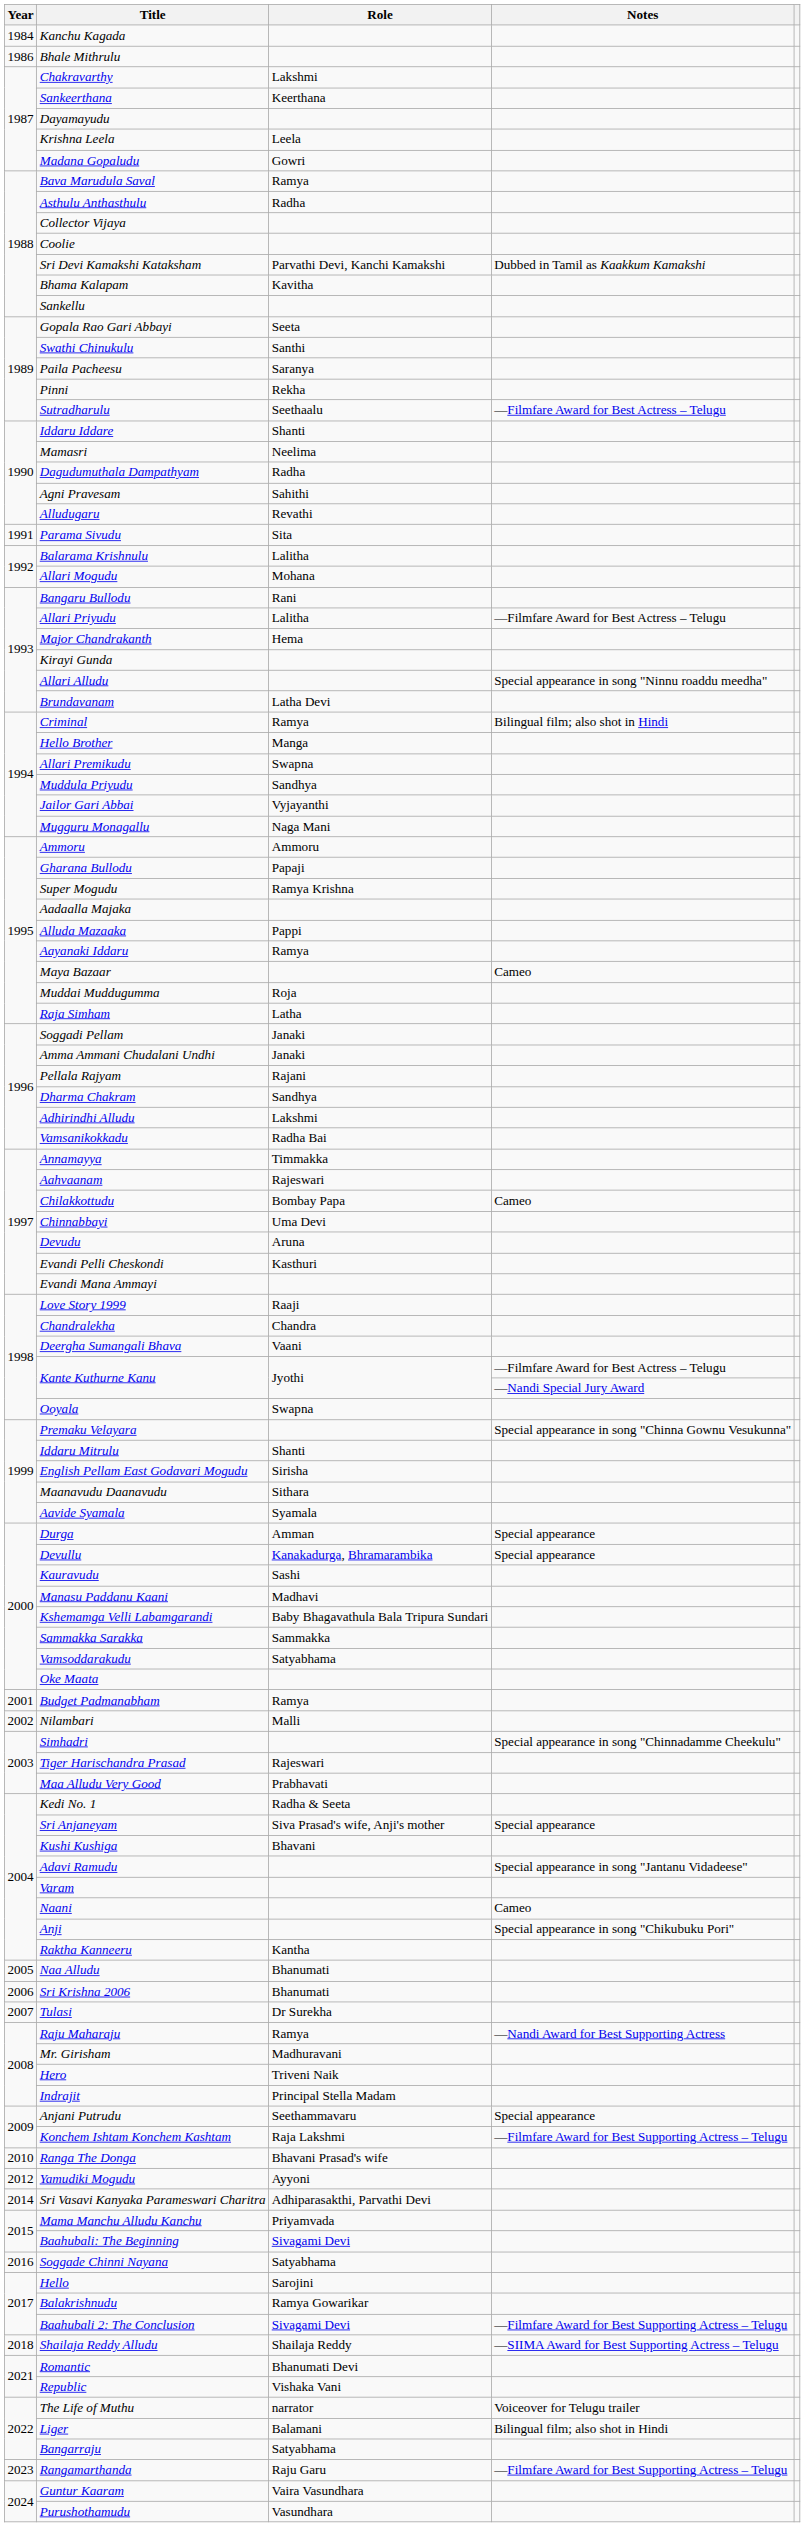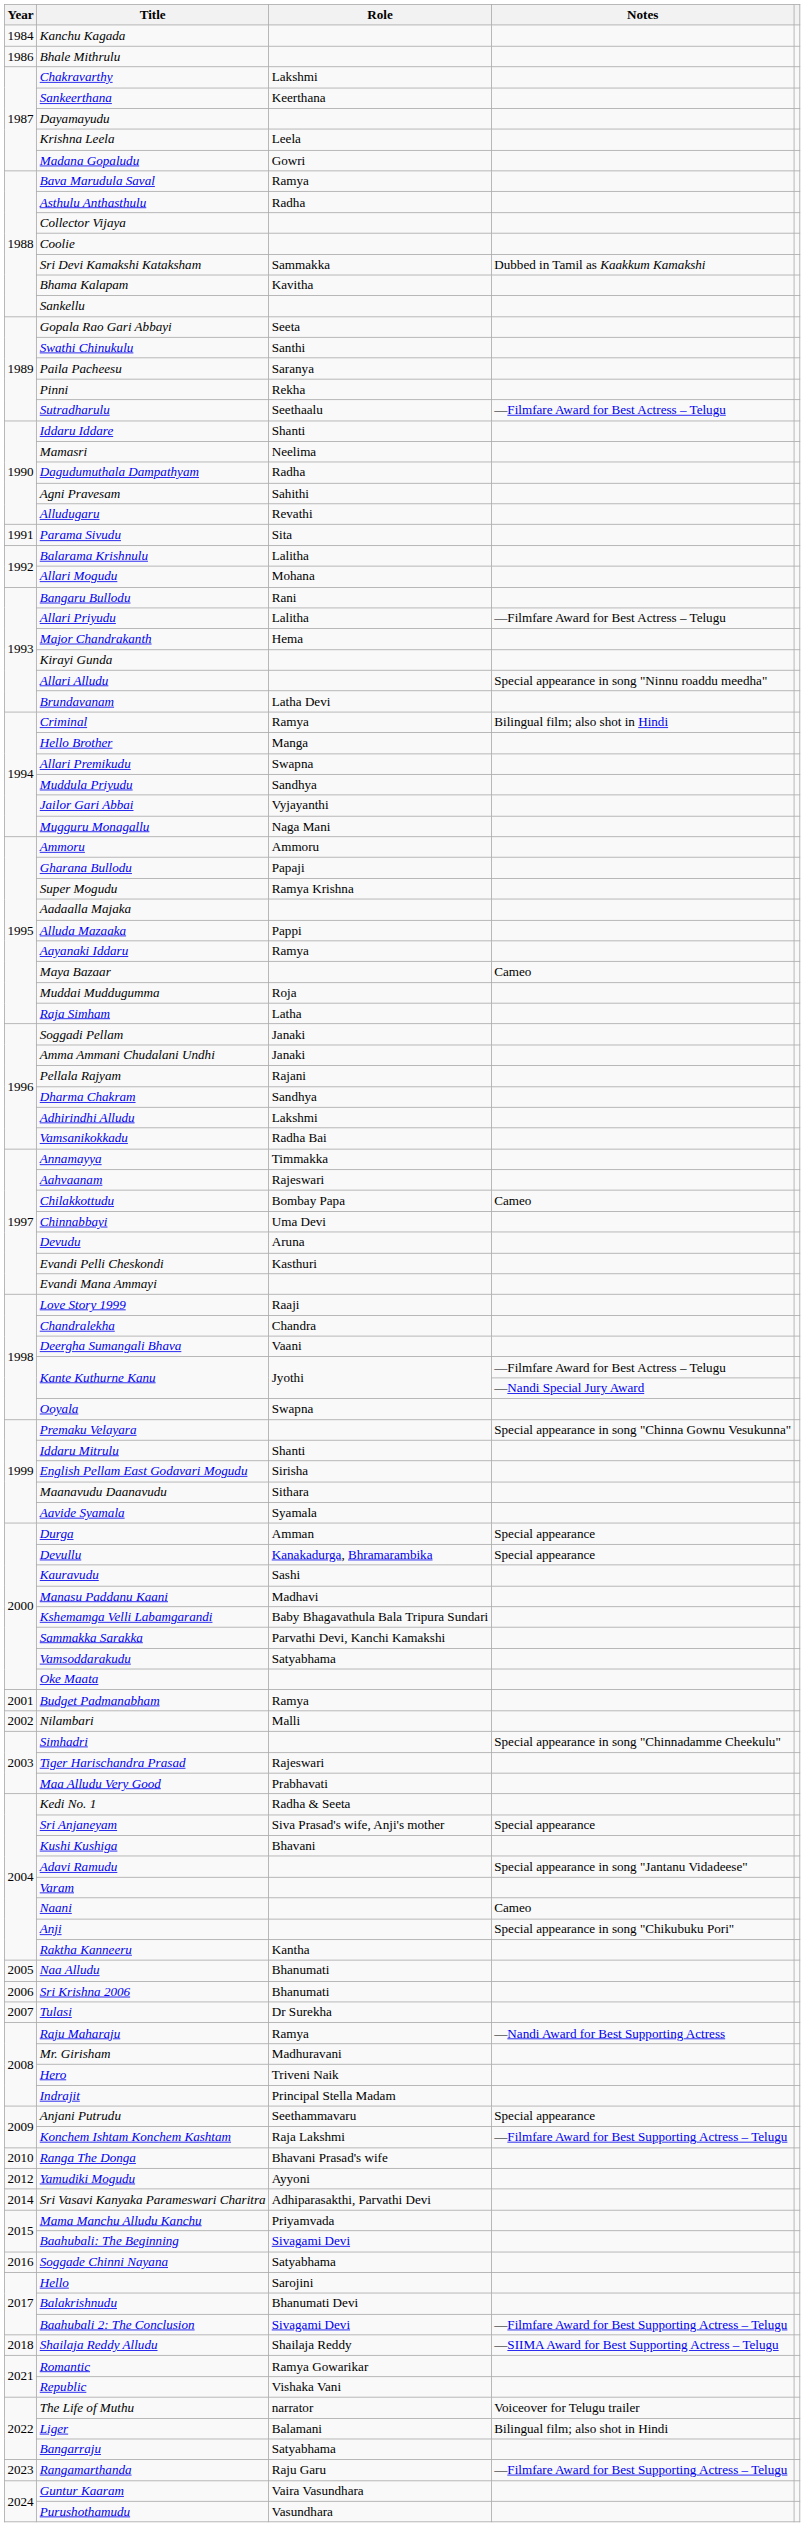Sri Devi Kamakshi Kataksham | Role: Parvathi Devi, Kanchi Kamakshi -> Sammakka
Sammakka Sarakka | Role: Sammakka -> Parvathi Devi, Kanchi Kamakshi
Balakrishnudu | Role: Ramya Gowarikar -> Bhanumati Devi
Romantic | Role: Bhanumati Devi -> Ramya Gowarikar
